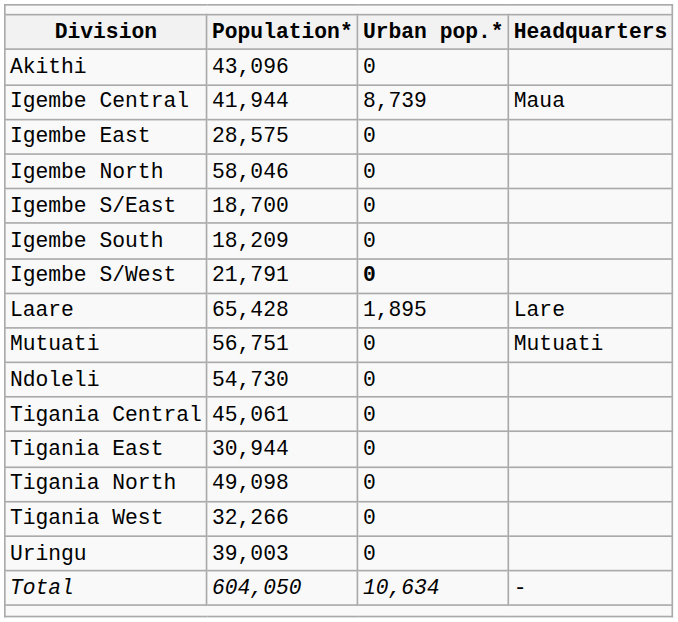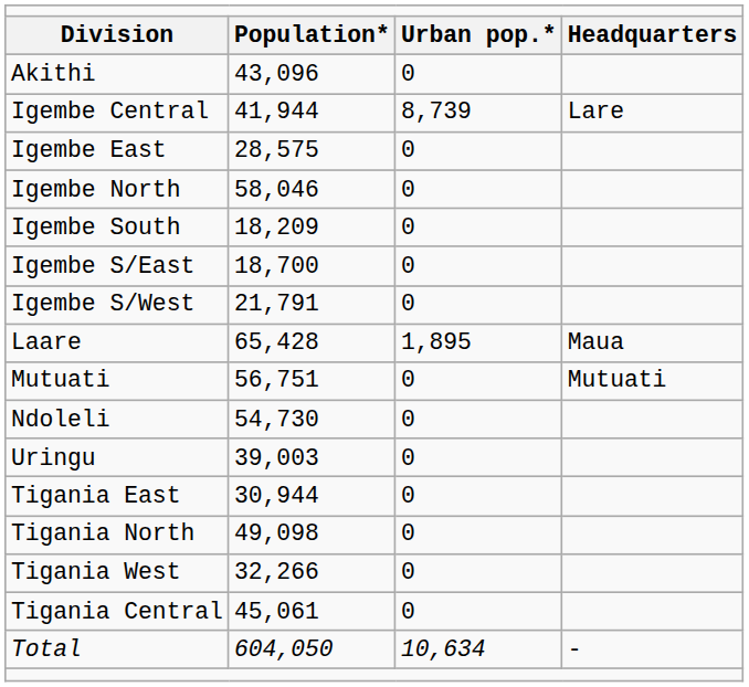Igembe Central | column 4: Maua -> Lare
rows swapped: Igembe South <-> Igembe S/East
Igembe S/West | column 3: bold -> normal
Laare | column 4: Lare -> Maua
rows swapped: Tigania Central <-> Uringu
